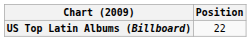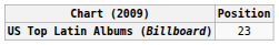US Top Latin Albums (Billboard) | Position: 22 -> 23
